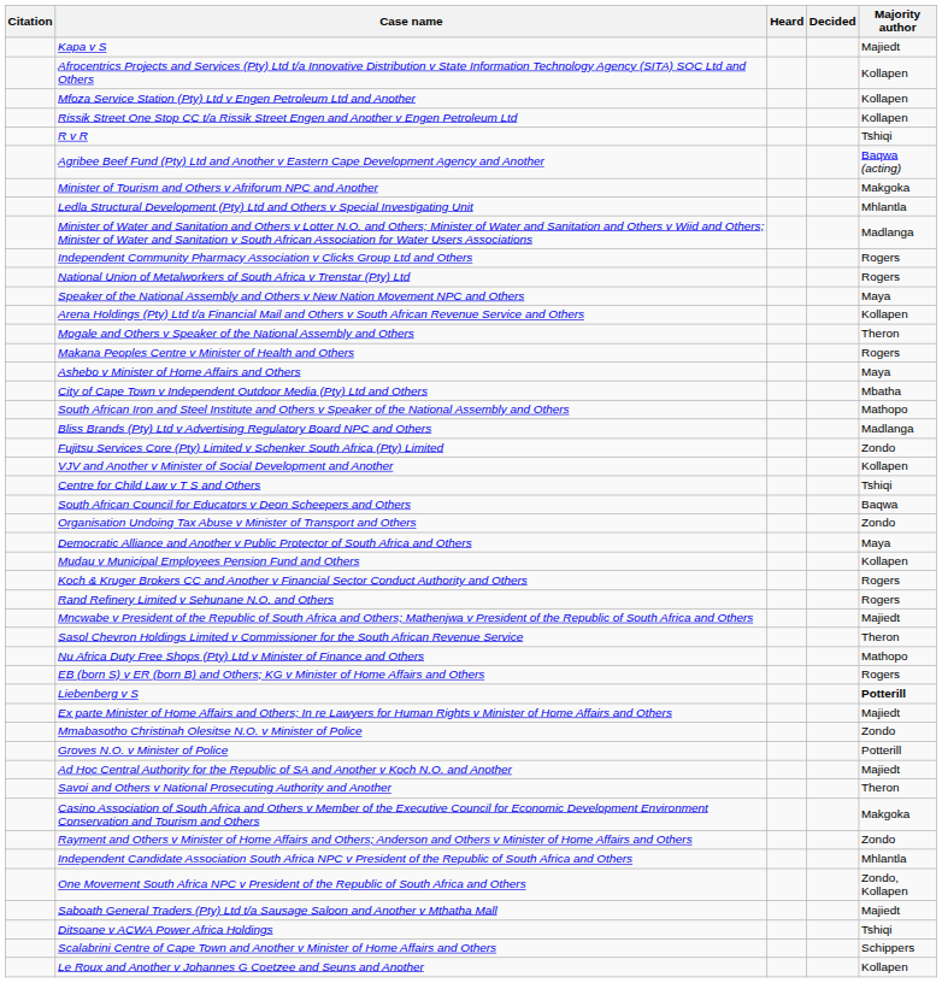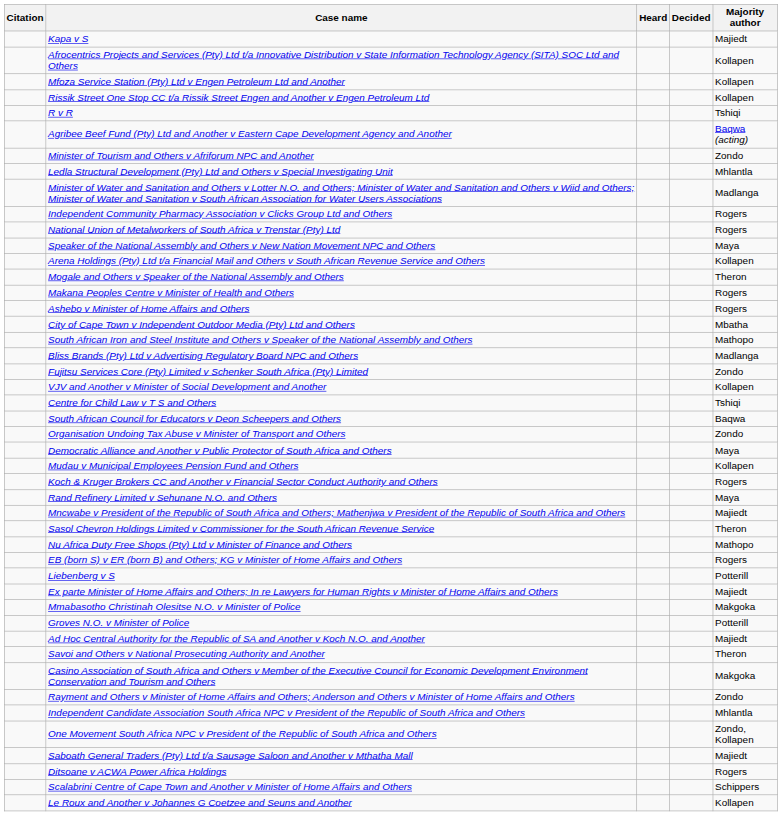Minister of Tourism and Others v Afriforum NPC and Another | Majority author: Makgoka -> Zondo
Ashebo v Minister of Home Affairs and Others | Majority author: Maya -> Rogers
Rand Refinery Limited v Sehunane N.O. and Others | Majority author: Rogers -> Maya
Liebenberg v S | Majority author: bold -> normal
Mmabasotho Christinah Olesitse N.O. v Minister of Police | Majority author: Zondo -> Makgoka
Ditsoane v ACWA Power Africa Holdings | Majority author: Tshiqi -> Rogers
